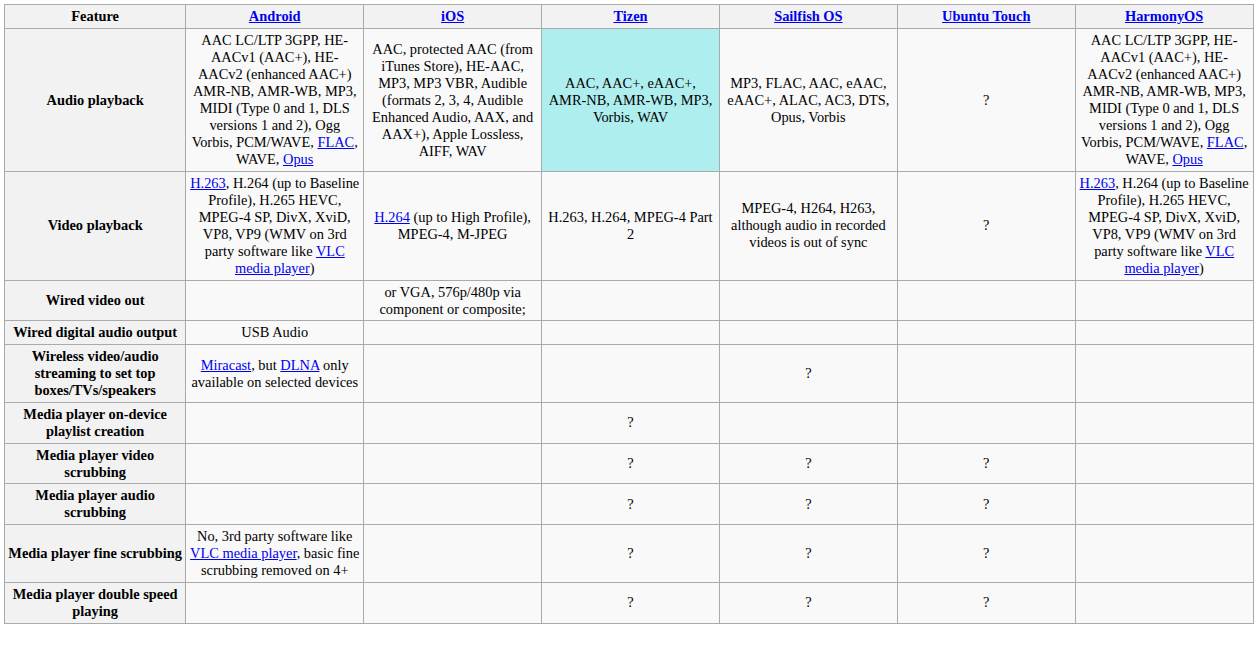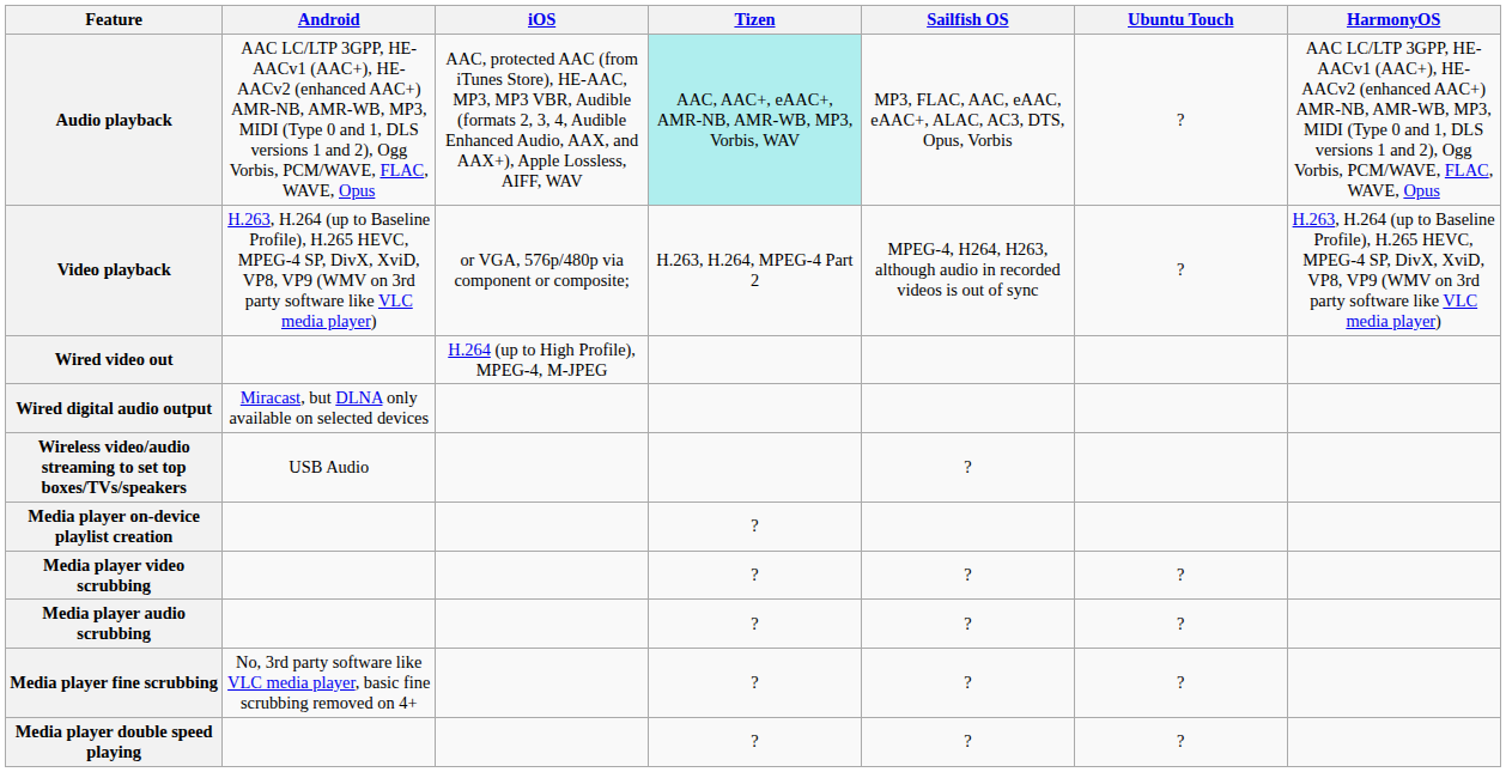Video playback | iOS: H.264 (up to High Profile), MPEG-4, M-JPEG -> or VGA, 576p/480p via component or composite;
Wired video out | iOS: or VGA, 576p/480p via component or composite; -> H.264 (up to High Profile), MPEG-4, M-JPEG
Wired digital audio output | Android: USB Audio -> Miracast, but DLNA only available on selected devices
Wireless video/audio streaming to set top boxes/TVs/speakers | Android: Miracast, but DLNA only available on selected devices -> USB Audio
